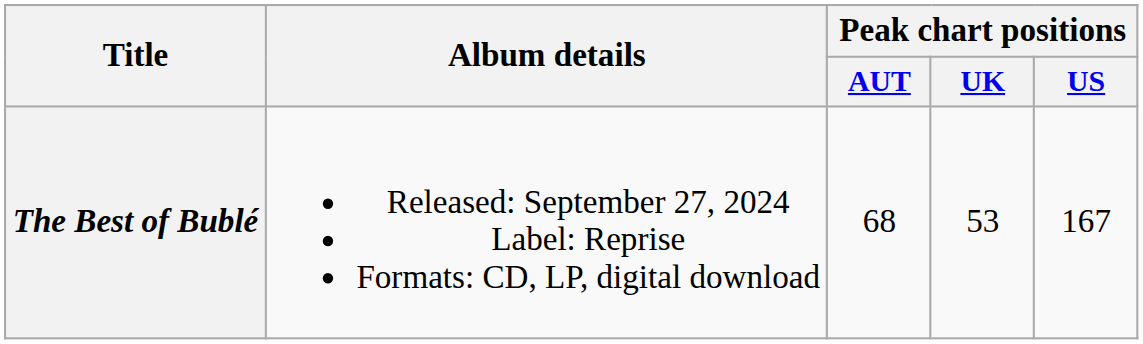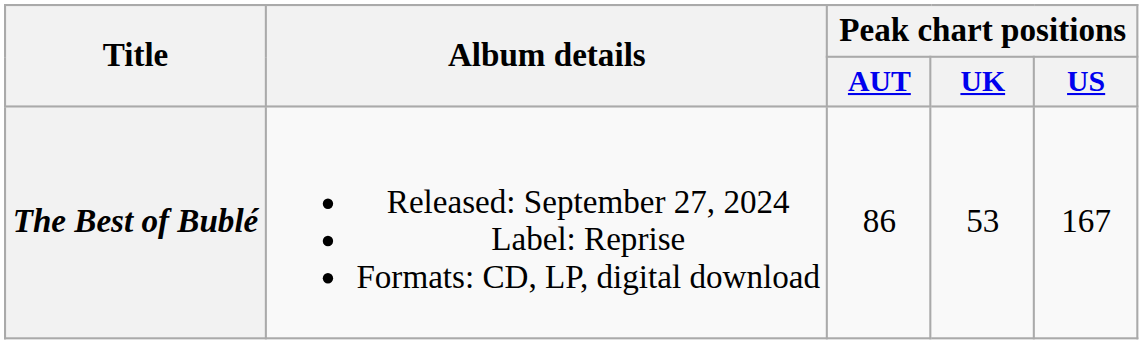The Best of Bublé | Peak chart positions / AUT: 68 -> 86
